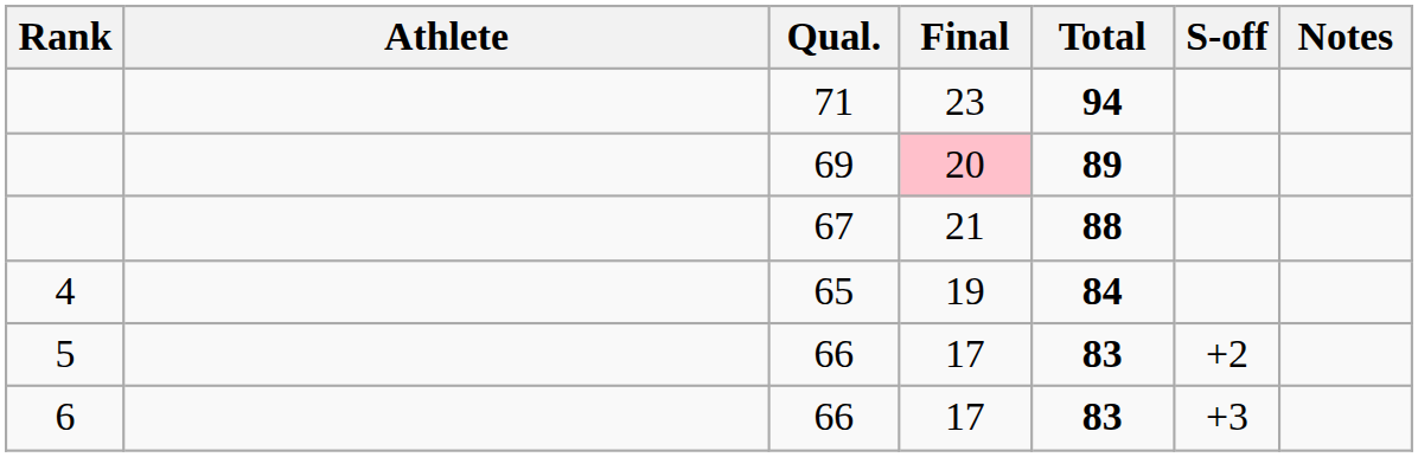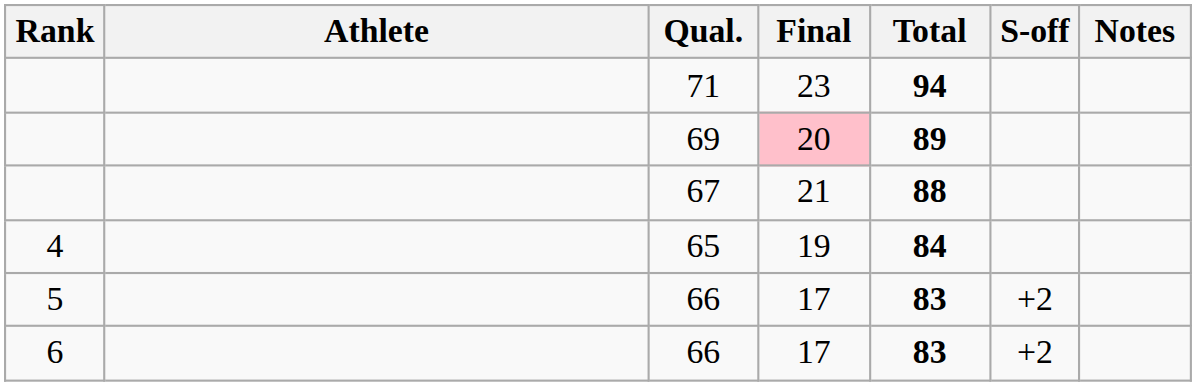6 / 66 | S-off: +3 -> +2
